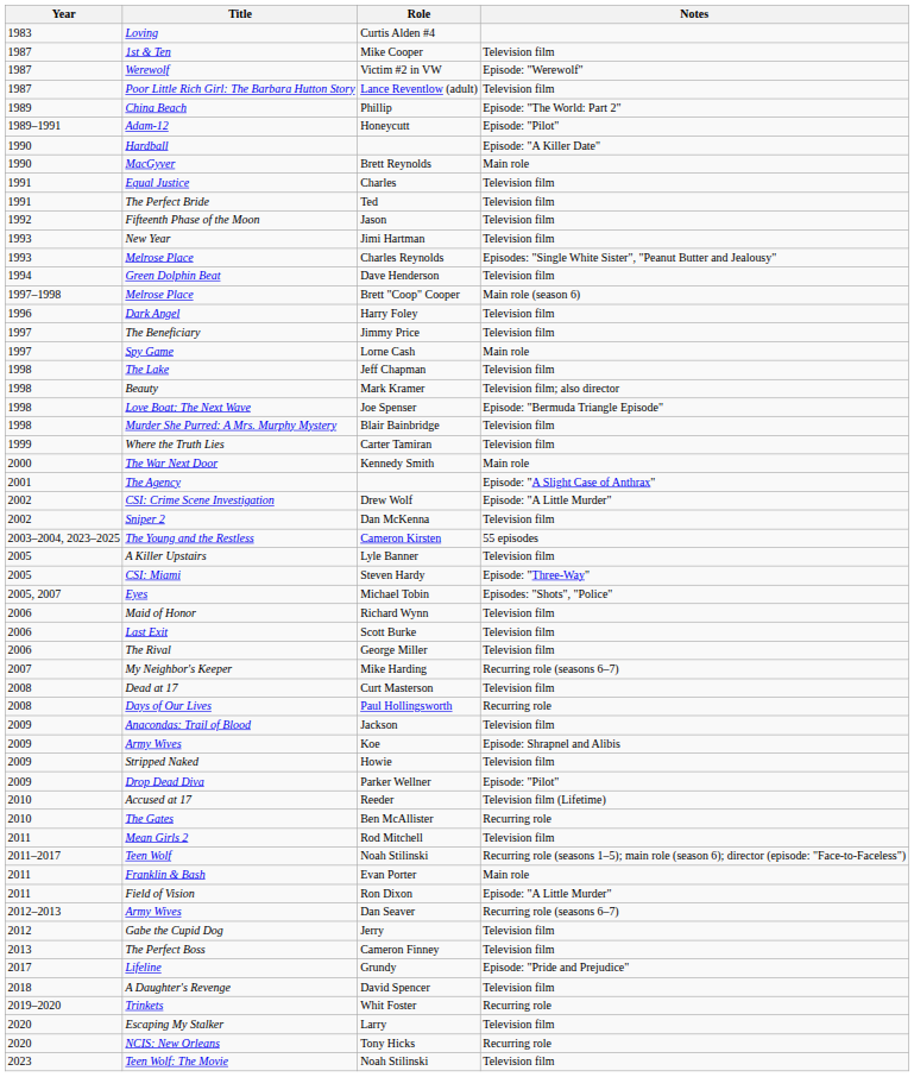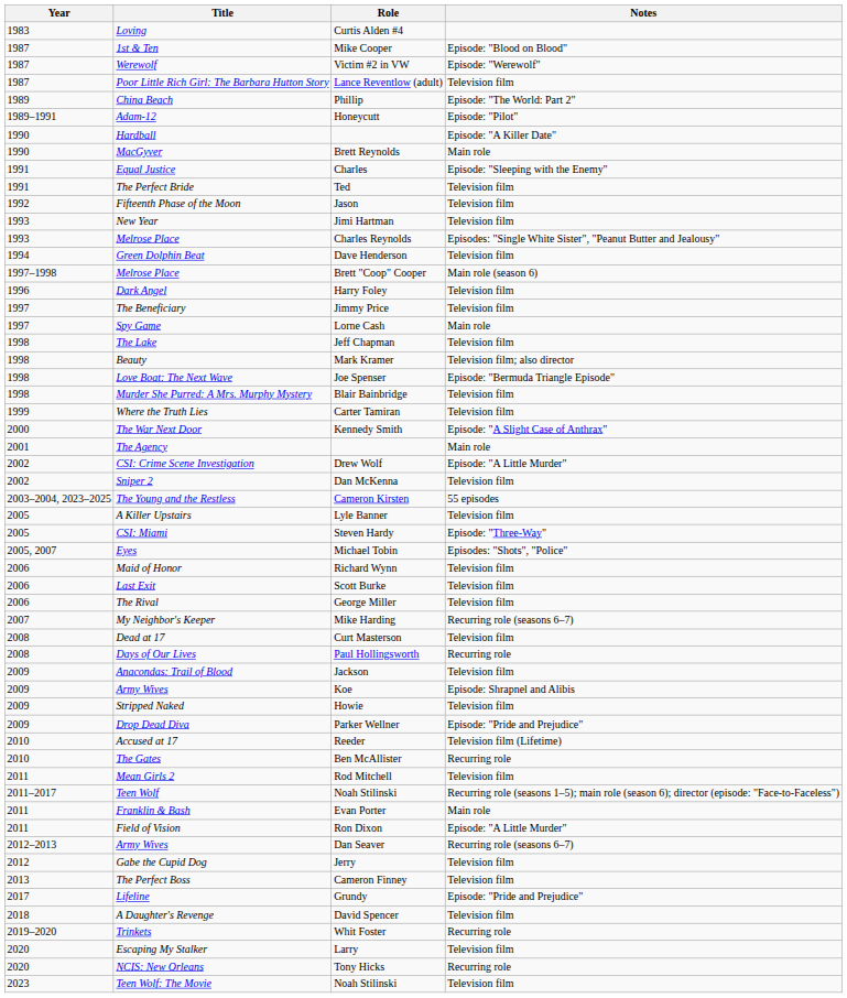1st & Ten | Notes: Television film -> Episode: "Blood on Blood"
Equal Justice | Notes: Television film -> Episode: "Sleeping with the Enemy"
The War Next Door | Notes: Main role -> Episode: "A Slight Case of Anthrax"
The Agency | Notes: Episode: "A Slight Case of Anthrax" -> Main role
Drop Dead Diva | Notes: Episode: "Pilot" -> Episode: "Pride and Prejudice"
